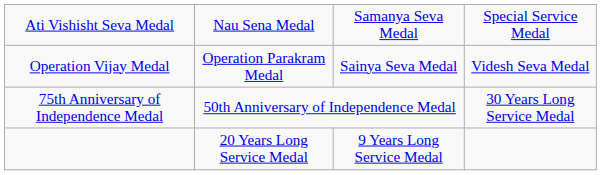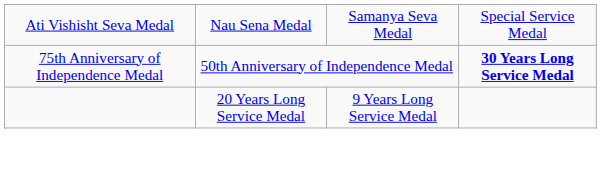- row: Operation Vijay Medal | Operation Parakram Medal | Sainya Seva Medal | Videsh Seva Medal
75th Anniversary of Independence Medal | column 4: normal -> bold
